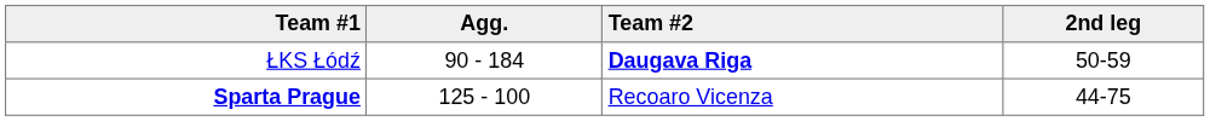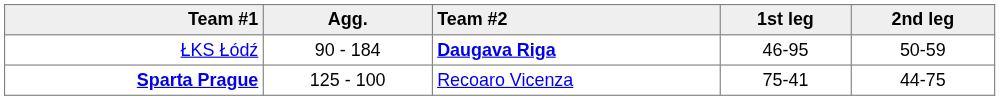+ column: 1st leg | 46-95 | 75-41
